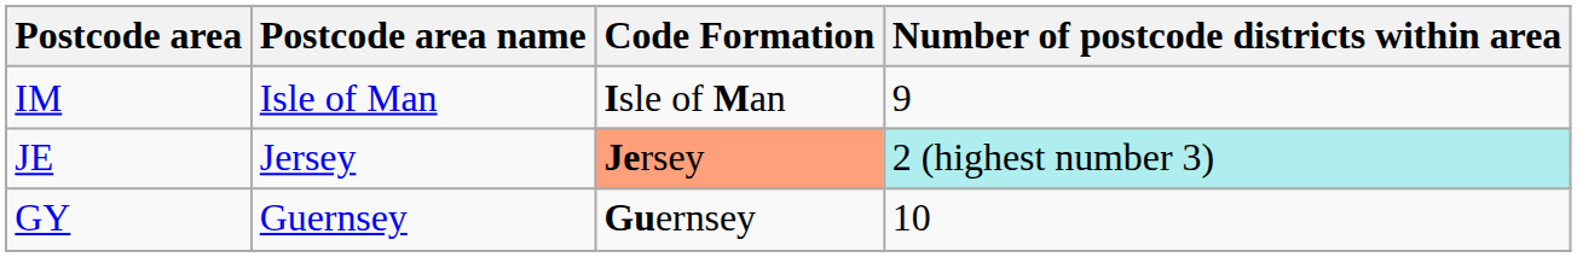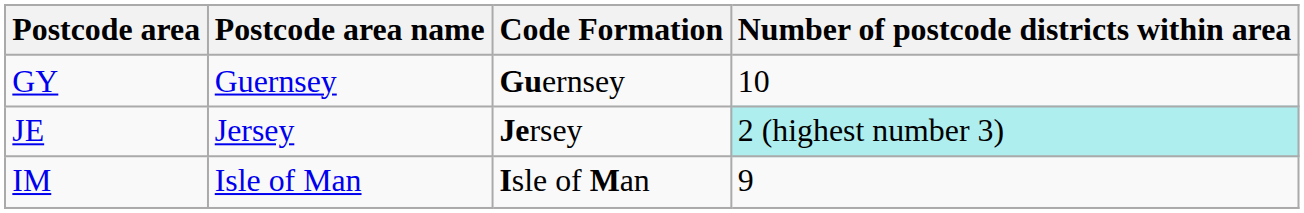rows swapped: GY <-> IM
JE | Code Formation: lightsalmon background -> no background
